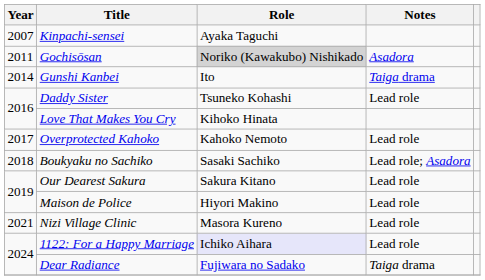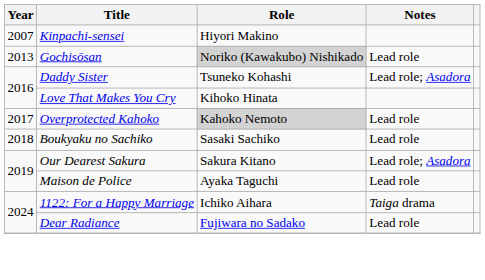Kinpachi-sensei | Role: Ayaka Taguchi -> Hiyori Makino
Gochisōsan | Year: 2011 -> 2013
Gochisōsan | Notes: Asadora -> Lead role
- row: 2014 | Gunshi Kanbei | Ito | Taiga drama
Daddy Sister | Notes: Lead role -> Lead role; Asadora
Overprotected Kahoko | Role: no background -> lightgrey background
Boukyaku no Sachiko | Notes: Lead role; Asadora -> Lead role
Our Dearest Sakura | Notes: Lead role -> Lead role; Asadora
Maison de Police | Role: Hiyori Makino -> Ayaka Taguchi
- row: 2021 | Nizi Village Clinic | Masora Kureno | Lead role
1122: For a Happy Marriage | Role: lavender background -> no background
1122: For a Happy Marriage | Notes: Lead role -> Taiga drama
Dear Radiance | Notes: Taiga drama -> Lead role
